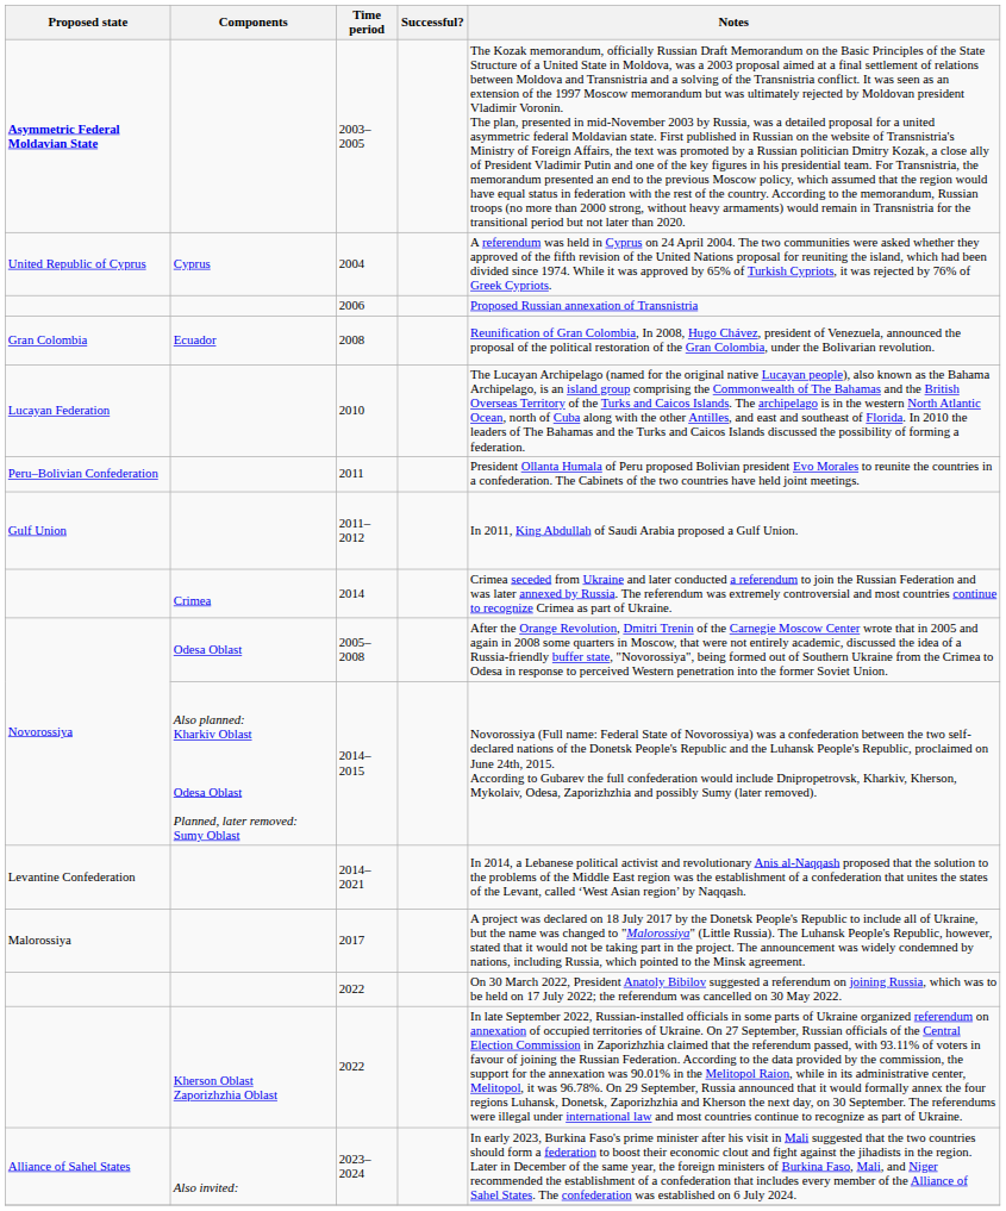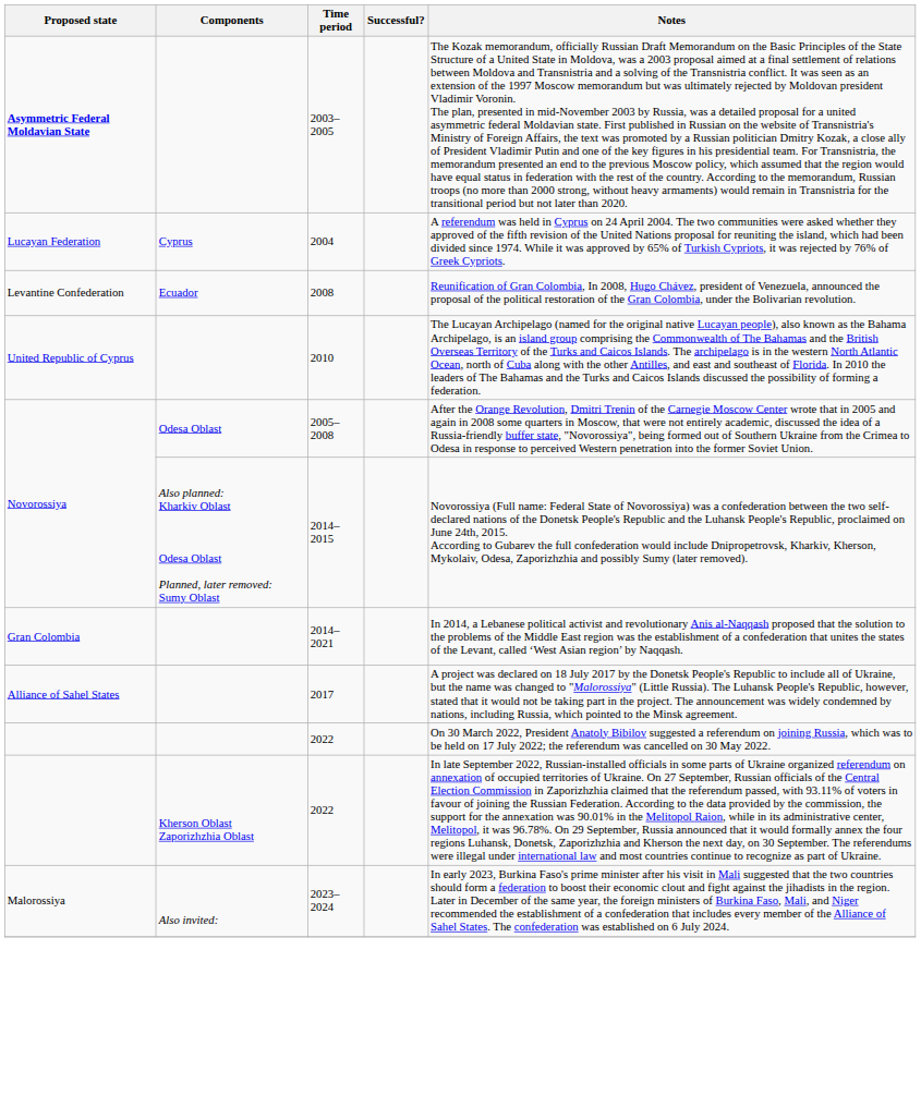2004 | Proposed state: United Republic of Cyprus -> Lucayan Federation
- row: 2006 | Proposed Russian annexation of Transnistria
2008 | Proposed state: Gran Colombia -> Levantine Confederation
2010 | Proposed state: Lucayan Federation -> United Republic of Cyprus
- row: Peru–Bolivian Confederation | 2011 | President Ollanta Humala of Peru proposed Bolivian president Evo Morales to reunite the countries in a confederation. The Cabinets of the two countries have held joint meetings.
- row: Gulf Union | 2011–2012 | In 2011, King Abdullah of Saudi Arabia proposed a Gulf Union.
- row: Crimea | 2014 | Crimea seceded from Ukraine and later conducted a referendum to join the Russian Federation and was later annexed by Russia. The referendum was extremely controversial and most countries continue to recognize Crimea as part of Ukraine.
2014–2021 | Proposed state: Levantine Confederation -> Gran Colombia
2017 | Proposed state: Malorossiya -> Alliance of Sahel States
2023–2024 | Proposed state: Alliance of Sahel States -> Malorossiya
